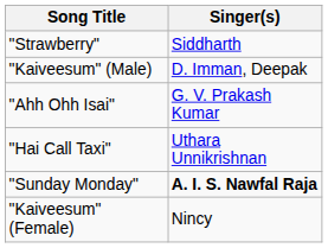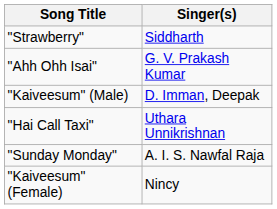rows swapped: "Ahh Ohh Isai" <-> "Kaiveesum" (Male)
"Sunday Monday" | Singer(s): bold -> normal
